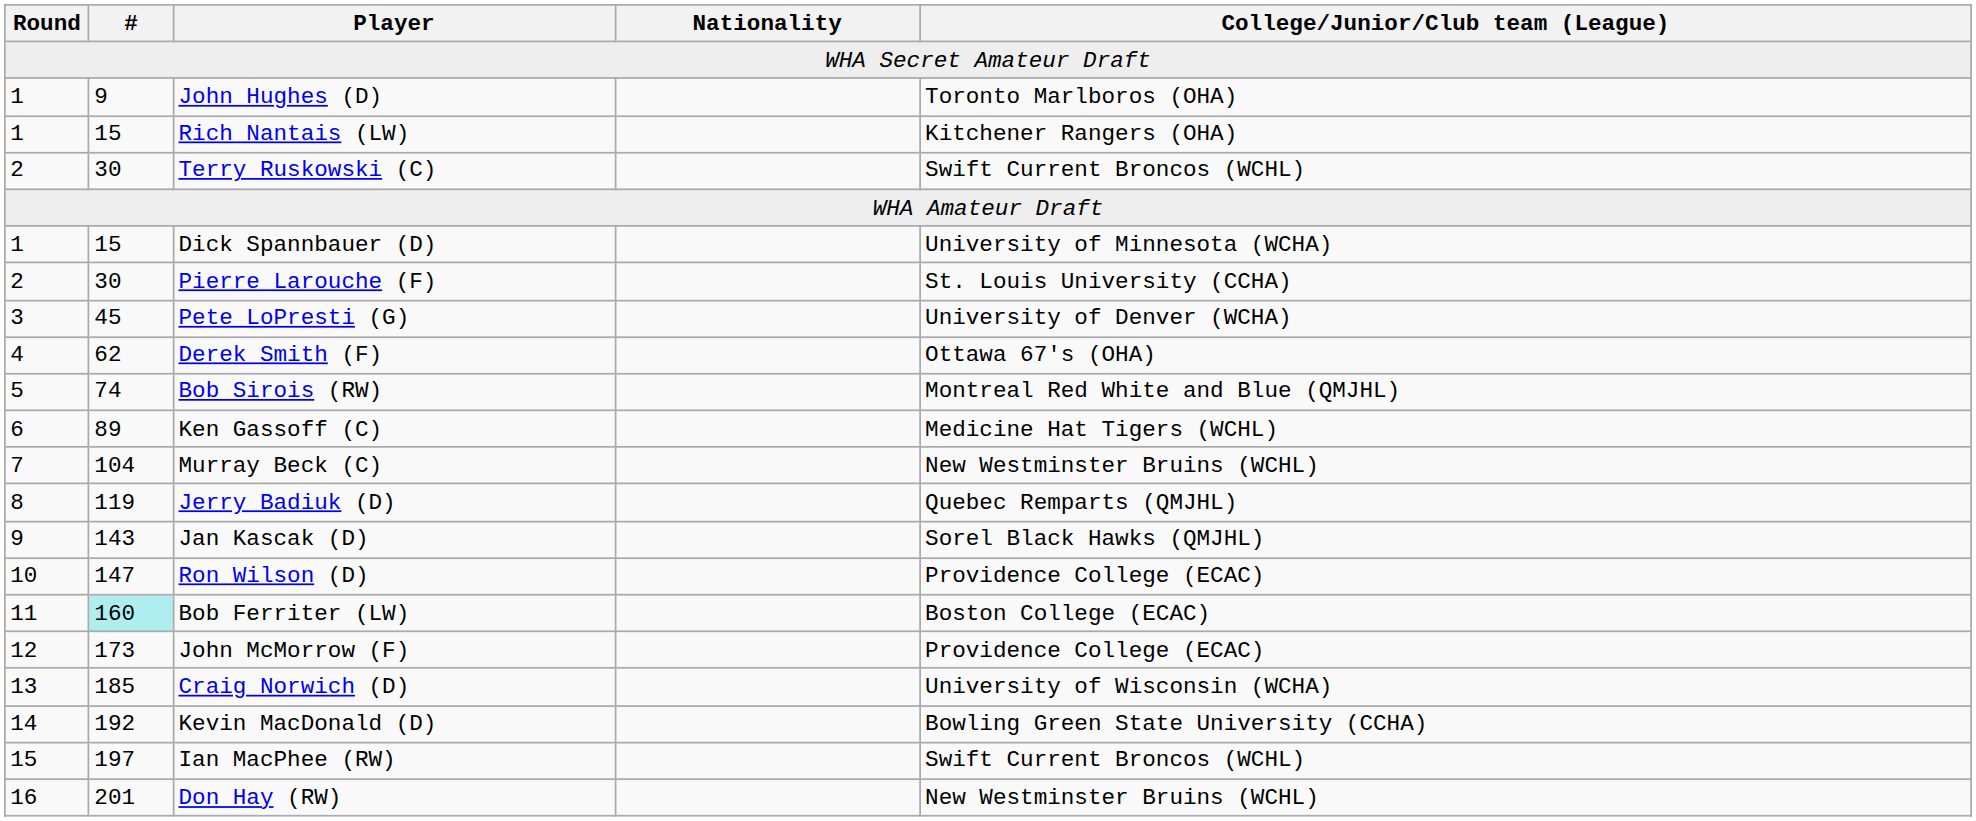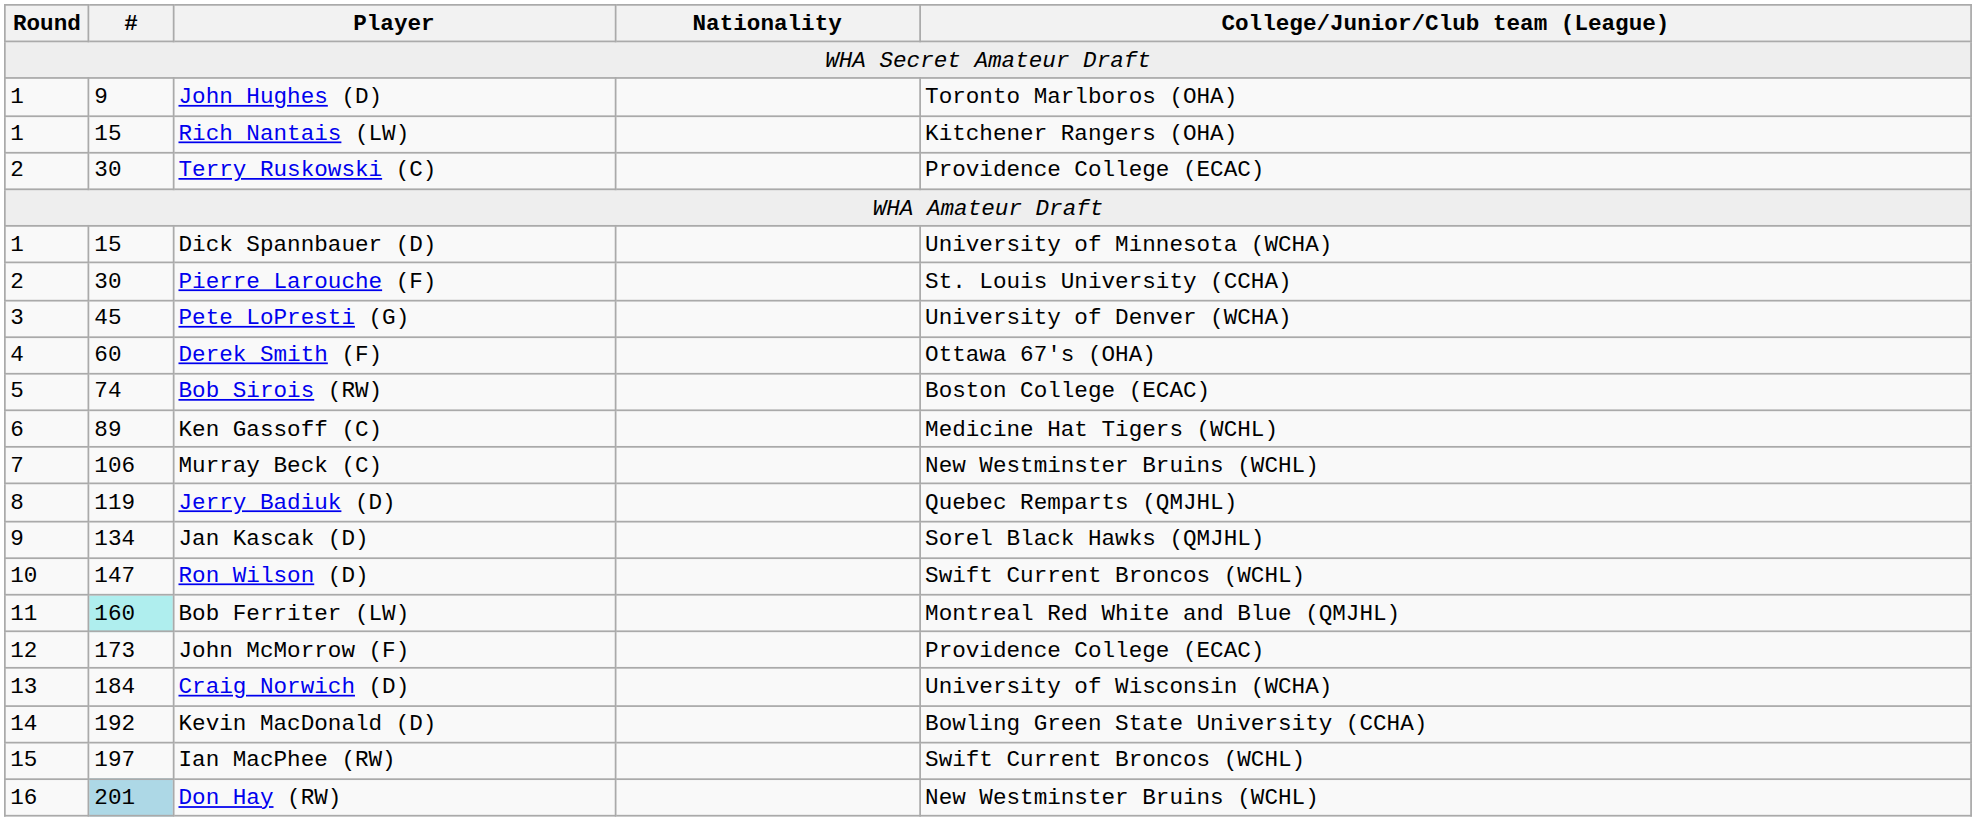Terry Ruskowski (C) | College/Junior/Club team (League): Swift Current Broncos (WCHL) -> Providence College (ECAC)
Derek Smith (F) | #: 62 -> 60
Bob Sirois (RW) | College/Junior/Club team (League): Montreal Red White and Blue (QMJHL) -> Boston College (ECAC)
Murray Beck (C) | #: 104 -> 106
Jan Kascak (D) | #: 143 -> 134
Ron Wilson (D) | College/Junior/Club team (League): Providence College (ECAC) -> Swift Current Broncos (WCHL)
Bob Ferriter (LW) | College/Junior/Club team (League): Boston College (ECAC) -> Montreal Red White and Blue (QMJHL)
Craig Norwich (D) | #: 185 -> 184
Don Hay (RW) | #: no background -> lightblue background
